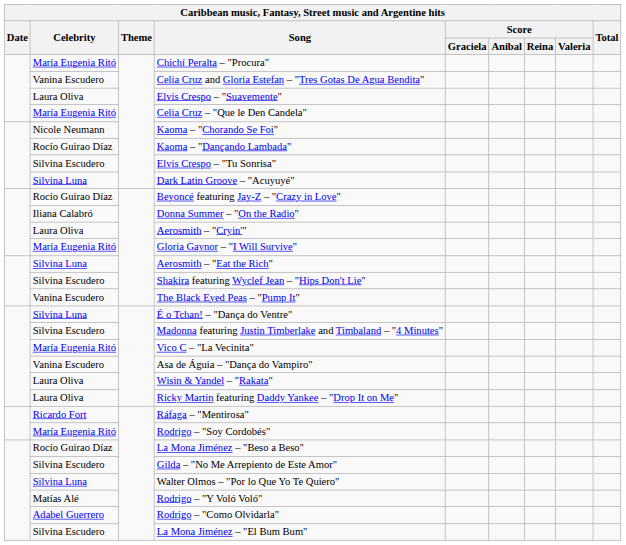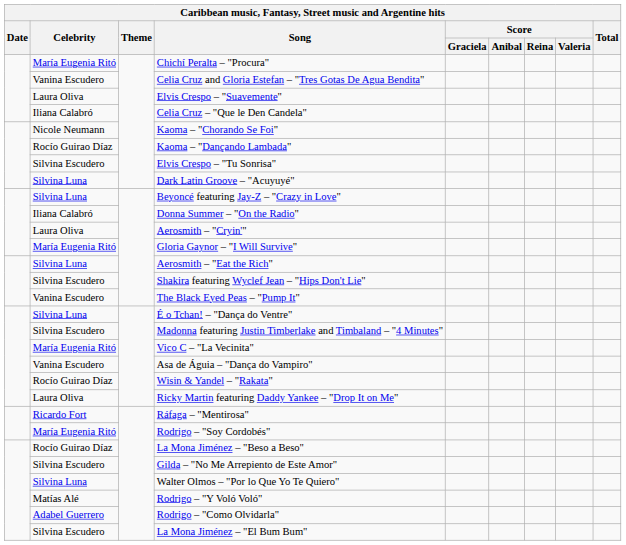Celia Cruz – "Que le Den Candela" | Celebrity: María Eugenia Ritó -> Iliana Calabró
Beyoncé featuring Jay-Z – "Crazy in Love" | Celebrity: Rocío Guirao Díaz -> Silvina Luna
Wisin & Yandel – "Rakata" | Celebrity: Laura Oliva -> Rocío Guirao Díaz
